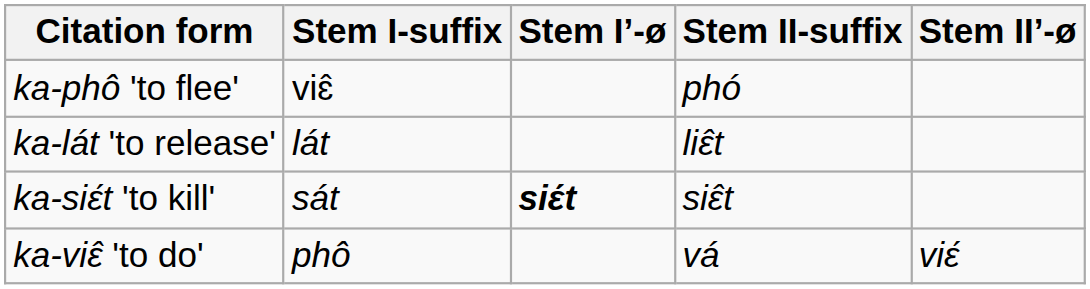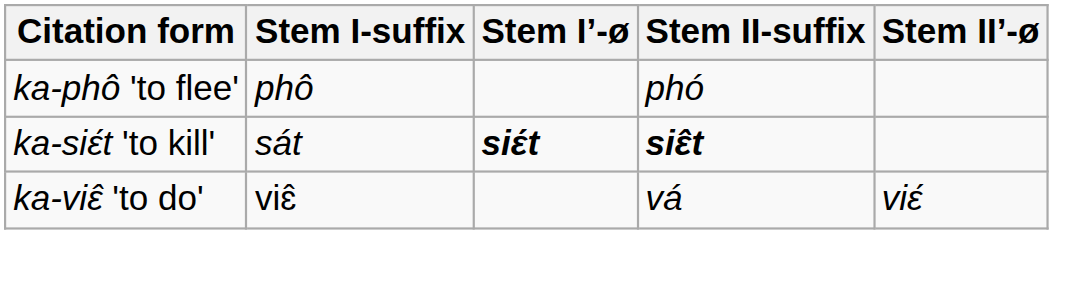ka-phô 'to flee' | Stem I-suffix: viɛ̂ -> phô
- row: ka-lát 'to release' | lát | liɛ̂t
ka-siɛ́t 'to kill' | Stem II-suffix: normal -> bold
ka-viɛ̂ 'to do' | Stem I-suffix: phô -> viɛ̂
